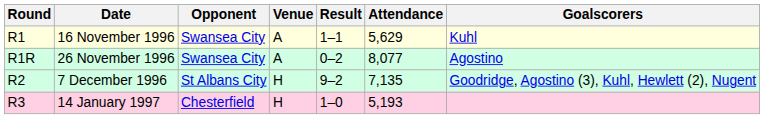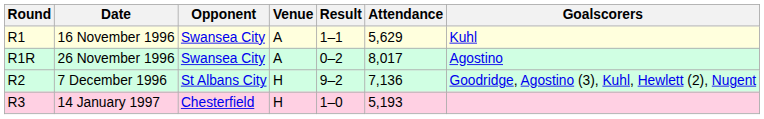26 November 1996 | Attendance: 8,077 -> 8,017
7 December 1996 | Attendance: 7,135 -> 7,136
